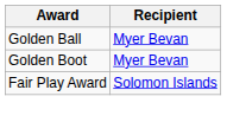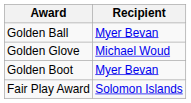+ row: Golden Glove | Michael Woud
